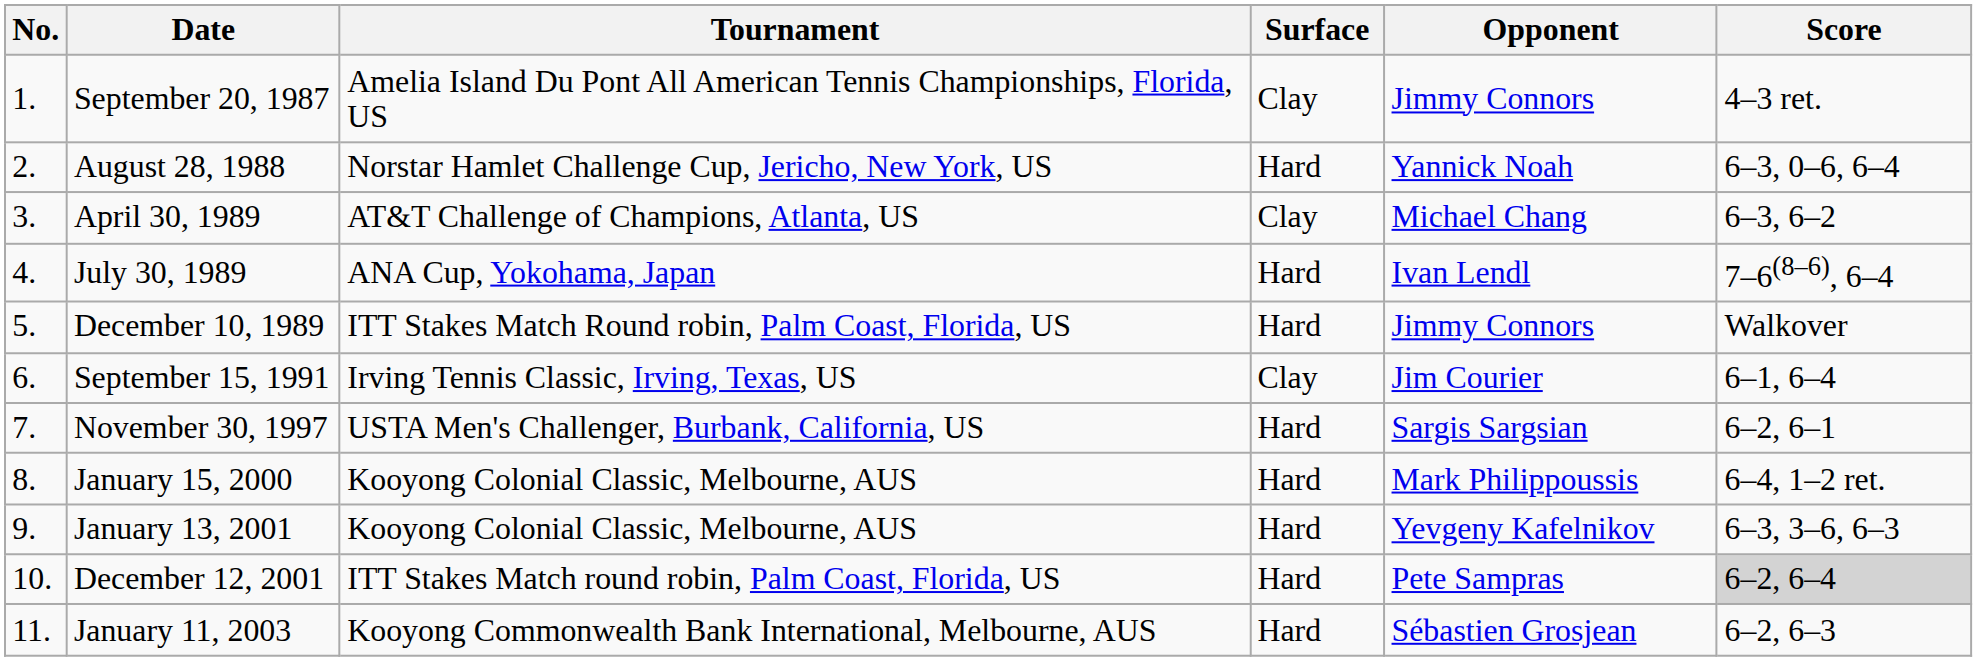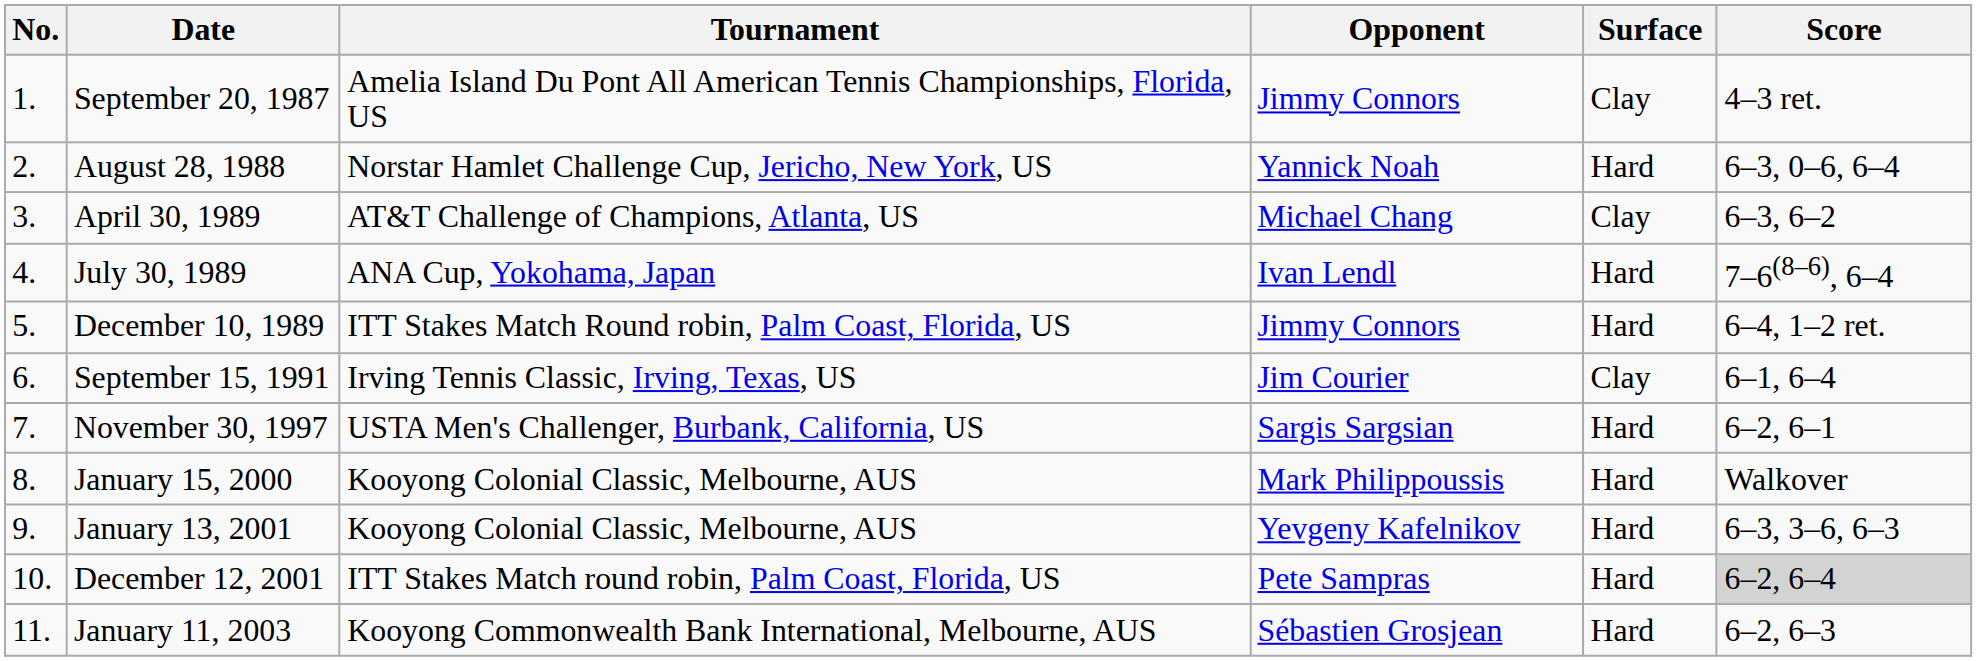columns swapped: Surface <-> Opponent
December 10, 1989 | Score: Walkover -> 6–4, 1–2 ret.
January 15, 2000 | Score: 6–4, 1–2 ret. -> Walkover
